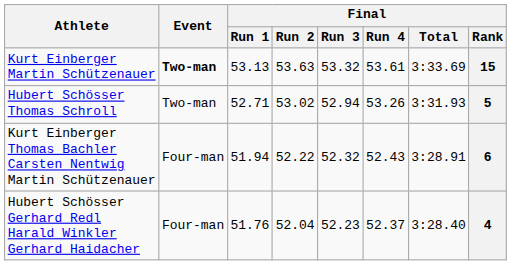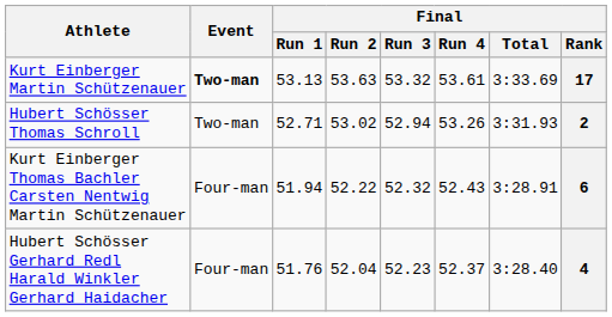Kurt Einberger Martin Schützenauer | Final / Rank: 15 -> 17
Hubert Schösser Thomas Schroll | Final / Rank: 5 -> 2
